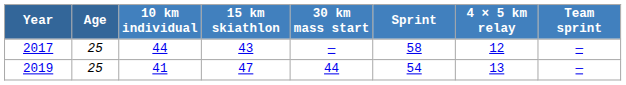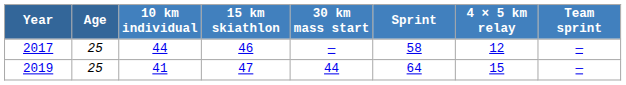2017 | 15 km skiathlon: 43 -> 46
2019 | Sprint: 54 -> 64
2019 | 4 × 5 km relay: 13 -> 15
